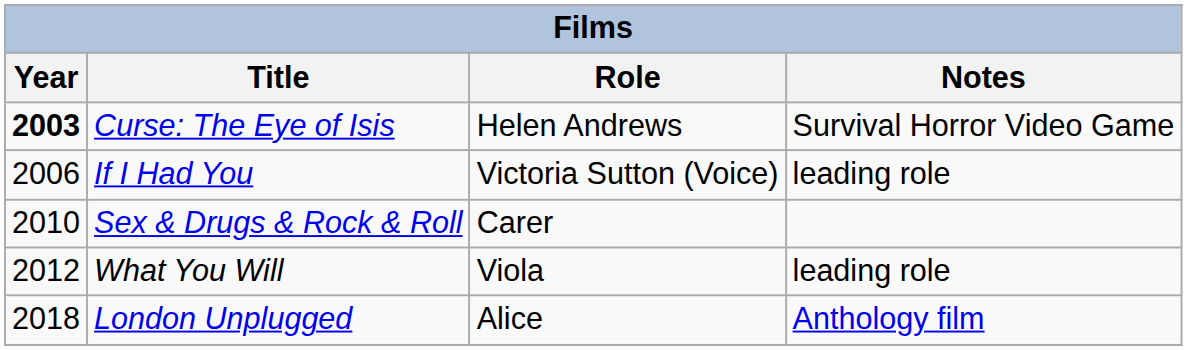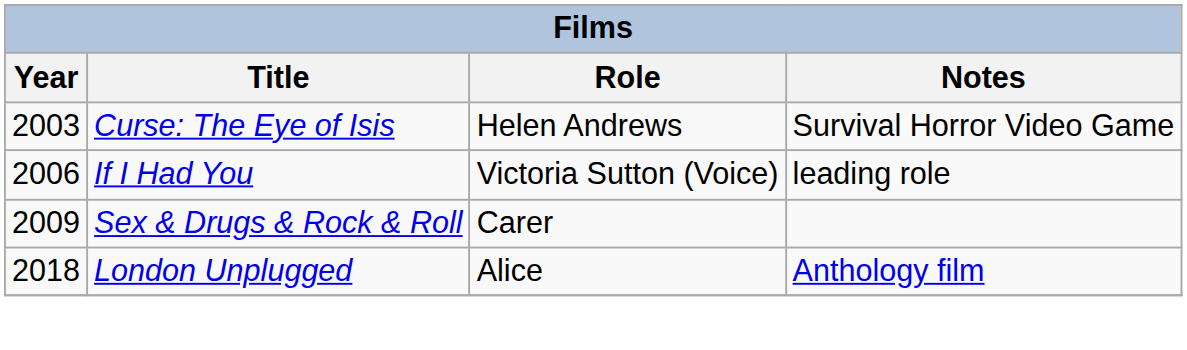Curse: The Eye of Isis | Year: bold -> normal
Sex & Drugs & Rock & Roll | Year: 2010 -> 2009
- row: 2012 | What You Will | Viola | leading role
